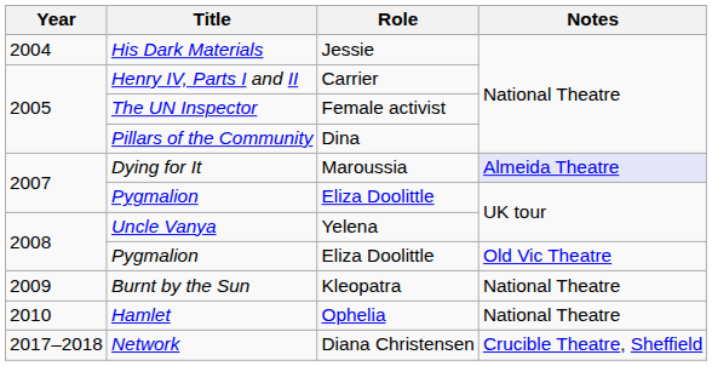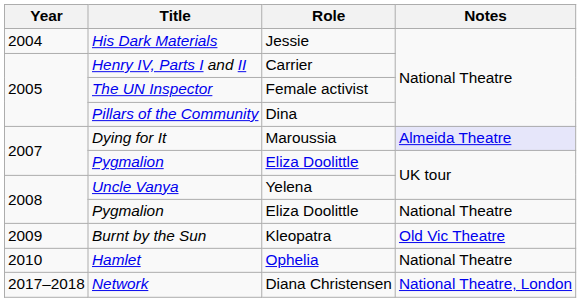2008 / Pygmalion | Notes: Old Vic Theatre -> National Theatre
Burnt by the Sun | Notes: National Theatre -> Old Vic Theatre
Network | Notes: Crucible Theatre, Sheffield -> National Theatre, London
